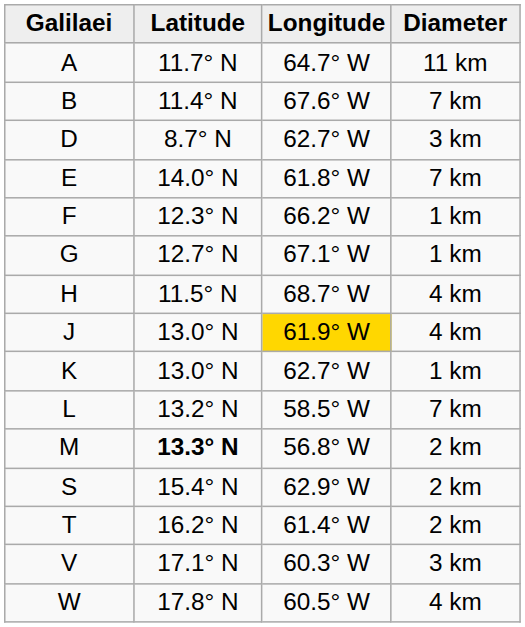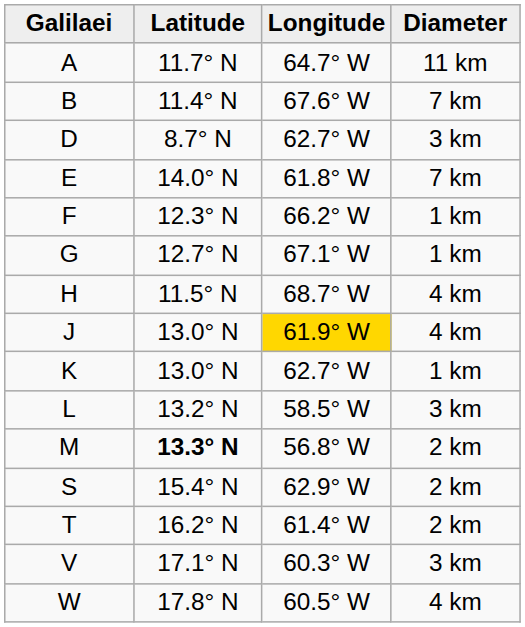L | Diameter: 7 km -> 3 km
